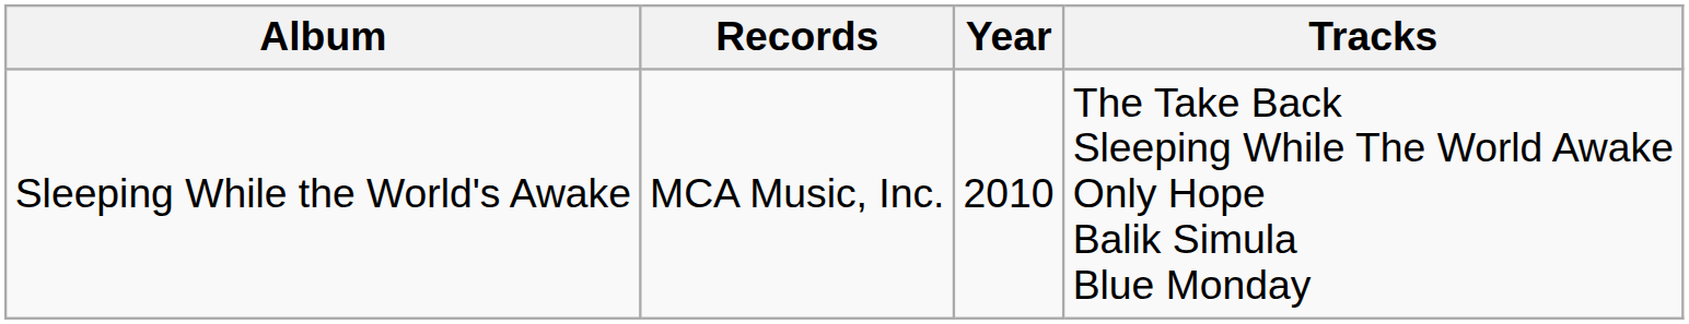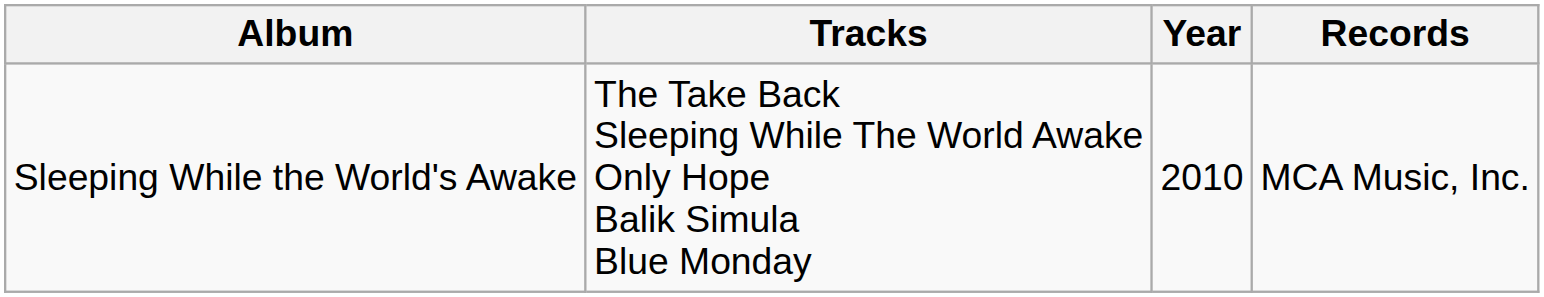columns swapped: Tracks <-> Records
